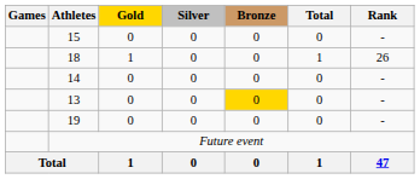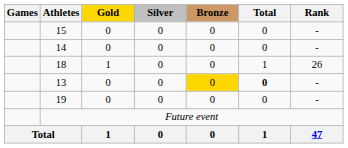rows swapped: 14 <-> 18
13 | Total: normal -> bold
